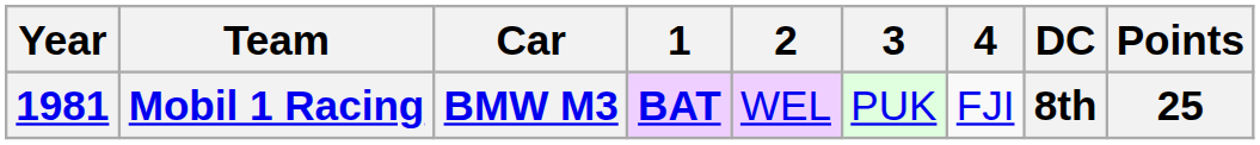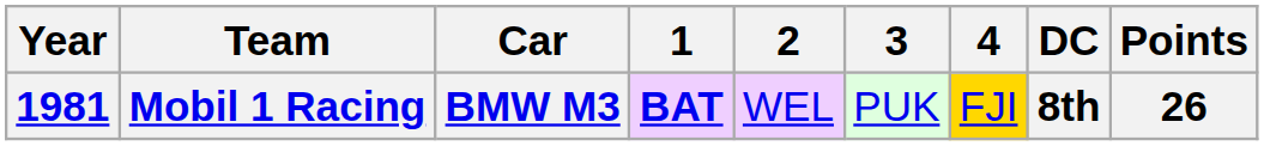Mobil 1 Racing | 4: no background -> gold background
Mobil 1 Racing | Points: 25 -> 26
